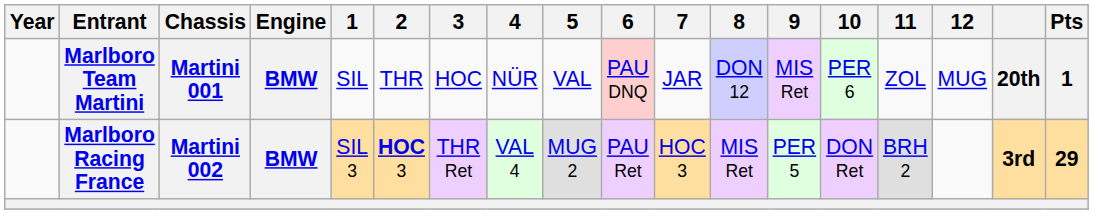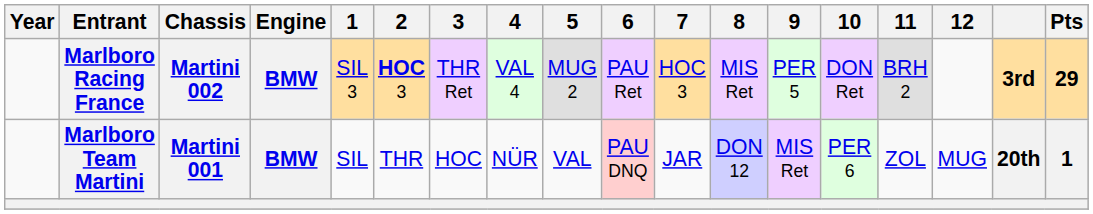rows swapped: Marlboro Team Martini <-> Marlboro Racing France
